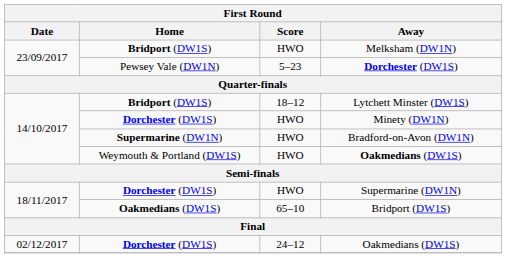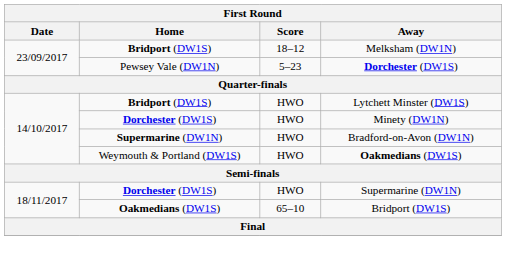Melksham (DW1N) | Score: HWO -> 18–12
Lytchett Minster (DW1S) | Score: 18–12 -> HWO
- row: 02/12/2017 | Dorchester (DW1S) | 24–12 | Oakmedians (DW1S)
